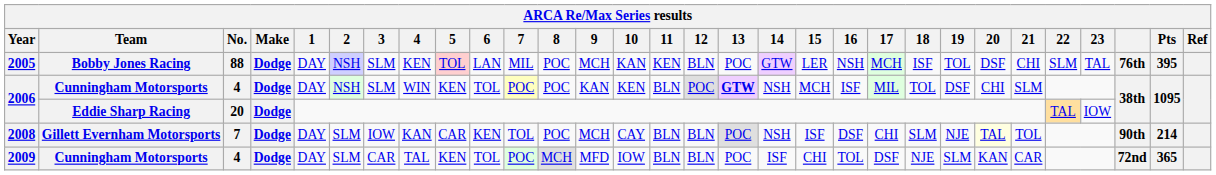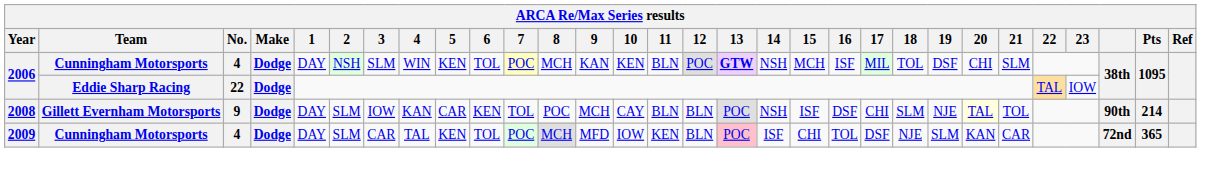- row: 2005 | Bobby Jones Racing | 88 | Dodge | DAY | NSH | SLM | KEN | TOL | LAN | MIL | POC | MCH | KAN | KEN | BLN | POC | GTW | LER | NSH | MCH | ISF | TOL | DSF | CHI | SLM | TAL | 76th | 395
2006 / Cunningham Motorsports | 8: POC -> MCH
2006 / Eddie Sharp Racing | No.: 20 -> 22
2008 | No.: 7 -> 9
2009 | 11: BLN -> KEN
2009 | 13: no background -> pink background
